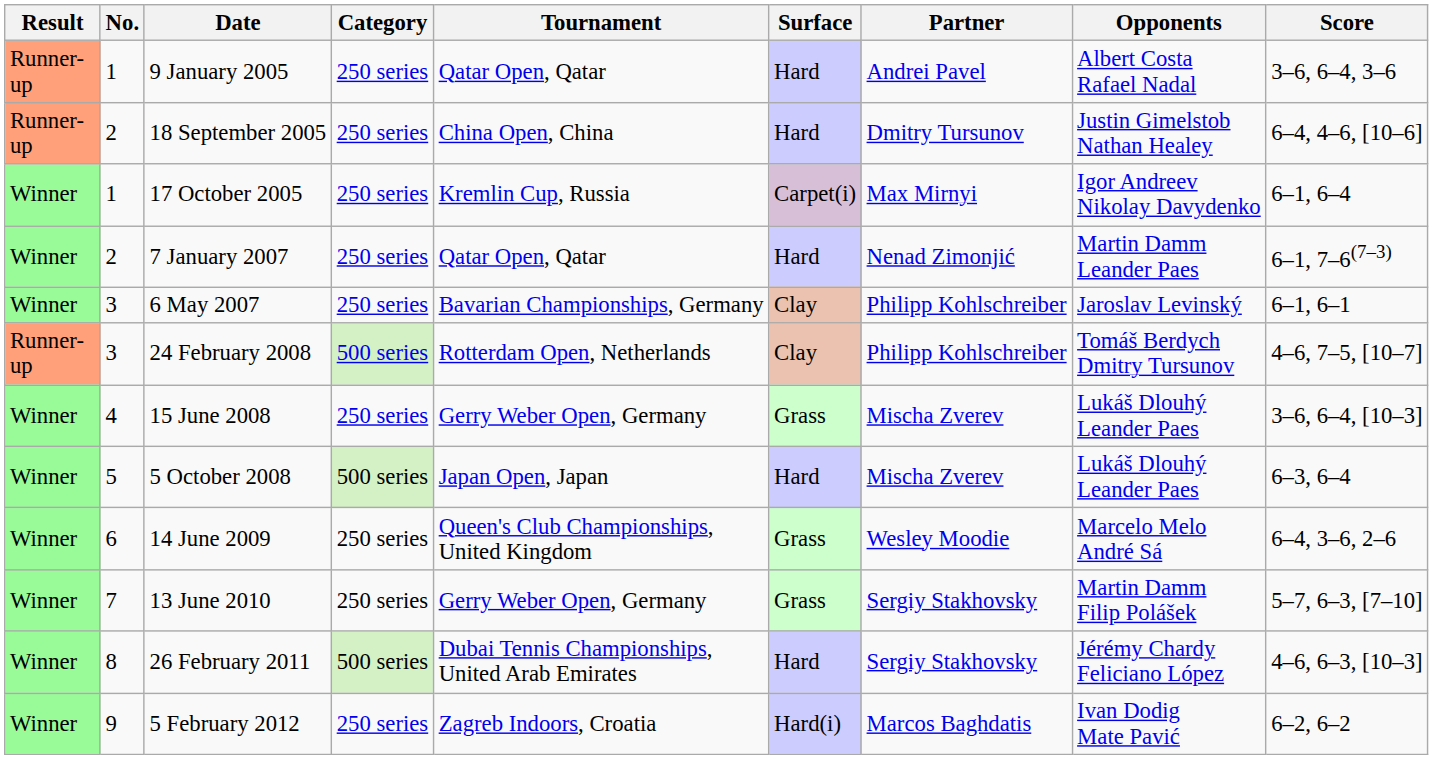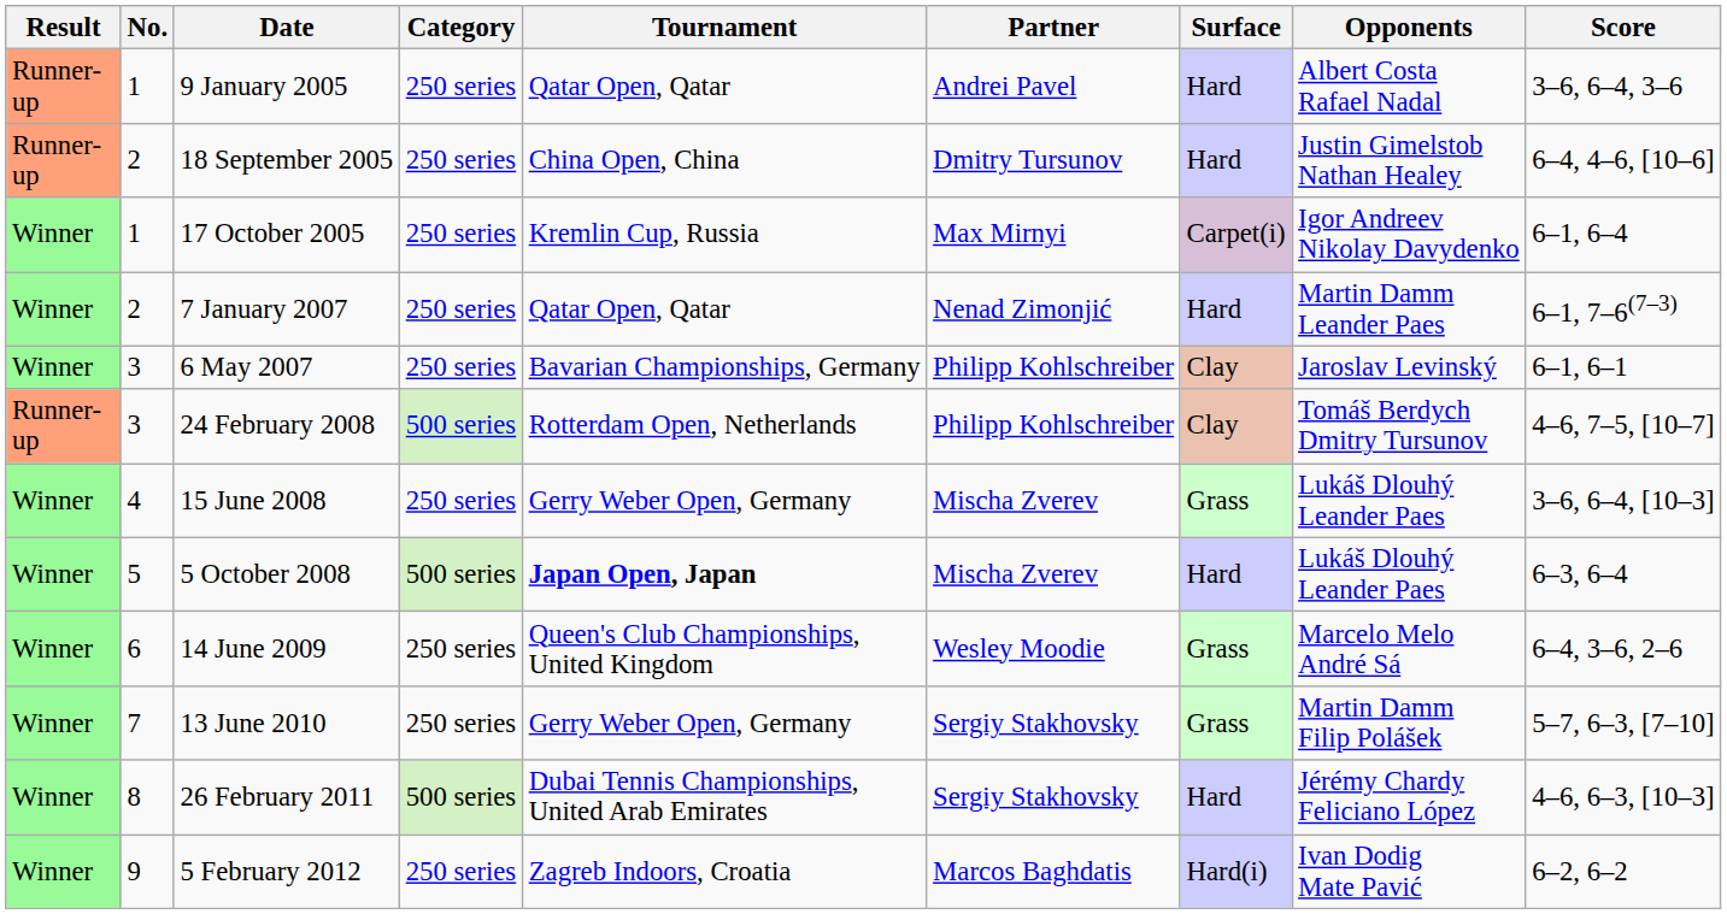columns swapped: Surface <-> Partner
5 October 2008 | Tournament: normal -> bold
